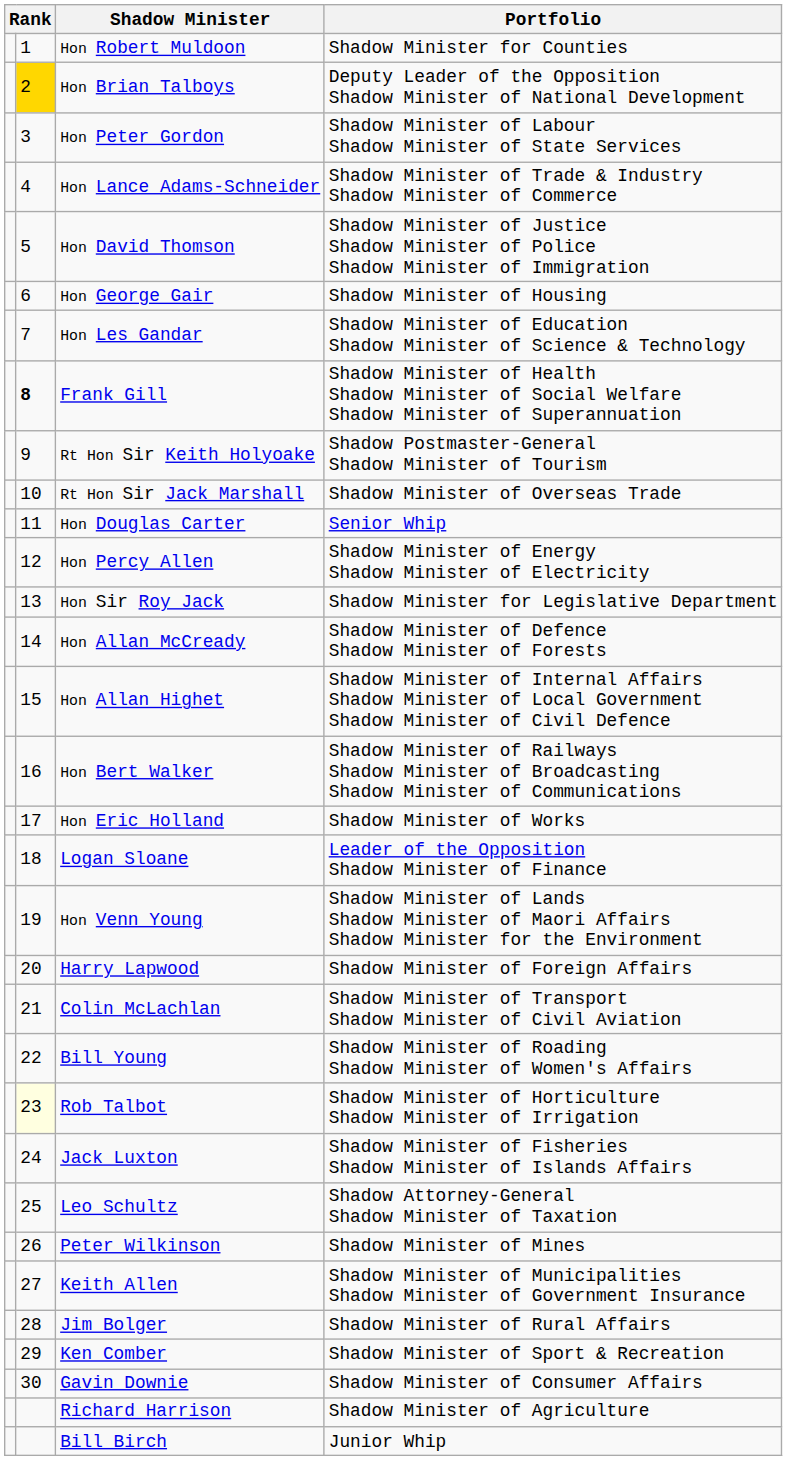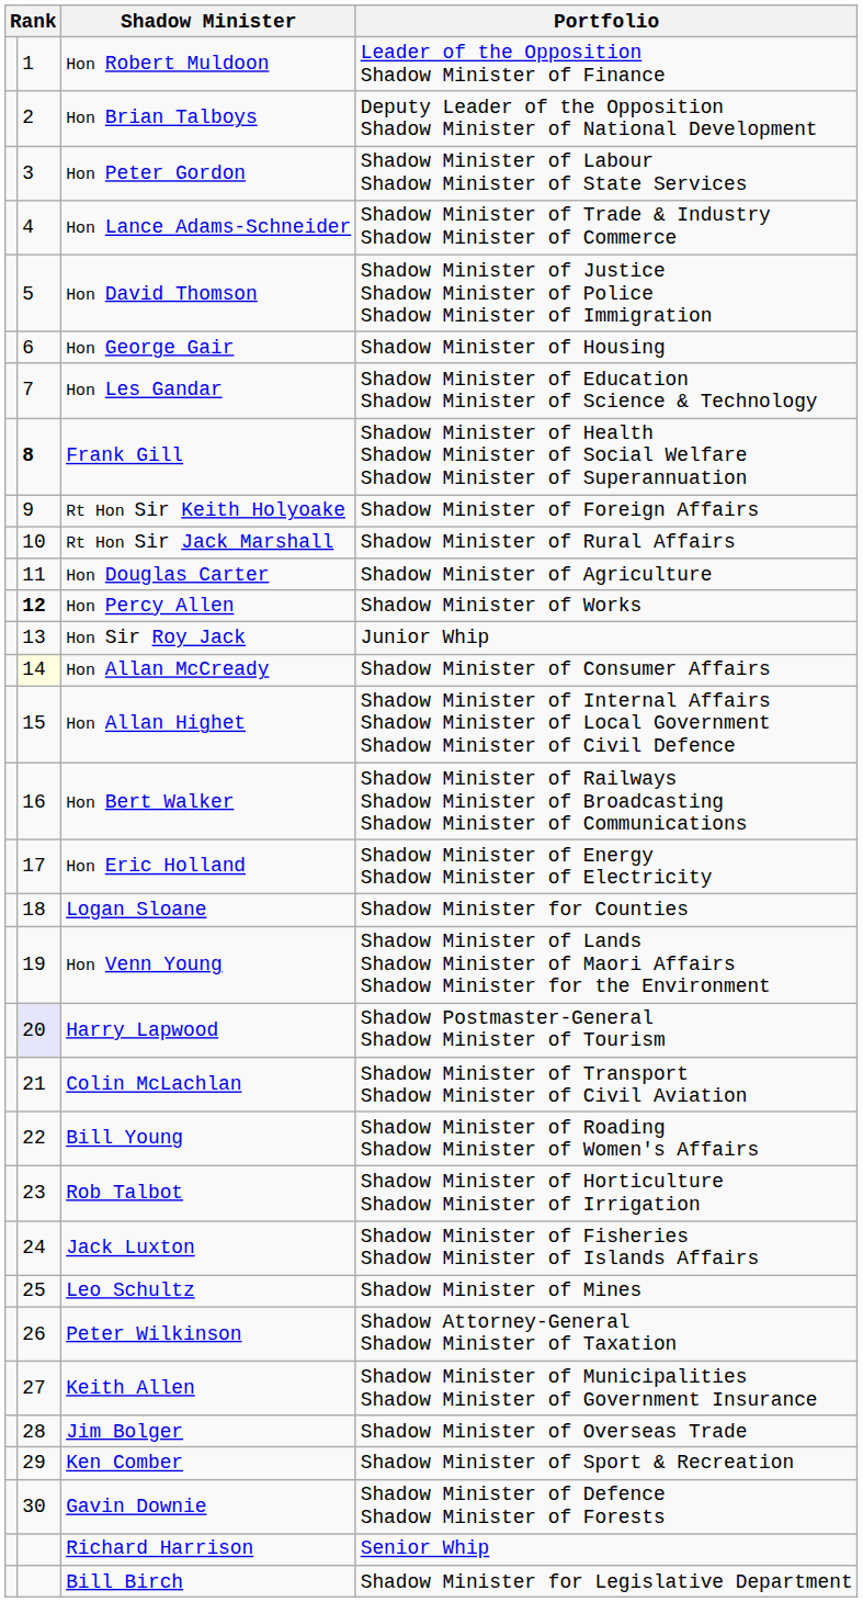Hon Robert Muldoon | Portfolio: Shadow Minister for Counties -> Leader of the Opposition Shadow Minister of Finance
Hon Brian Talboys | column 2: gold background -> no background
Rt Hon Sir Keith Holyoake | Portfolio: Shadow Postmaster-General Shadow Minister of Tourism -> Shadow Minister of Foreign Affairs
Rt Hon Sir Jack Marshall | Portfolio: Shadow Minister of Overseas Trade -> Shadow Minister of Rural Affairs
Hon Douglas Carter | Portfolio: Senior Whip -> Shadow Minister of Agriculture
Hon Percy Allen | column 2: normal -> bold
Hon Percy Allen | Portfolio: Shadow Minister of Energy Shadow Minister of Electricity -> Shadow Minister of Works
Hon Sir Roy Jack | Portfolio: Shadow Minister for Legislative Department -> Junior Whip
Hon Allan McCready | column 2: no background -> lightyellow background
Hon Allan McCready | Portfolio: Shadow Minister of Defence Shadow Minister of Forests -> Shadow Minister of Consumer Affairs
Hon Eric Holland | Portfolio: Shadow Minister of Works -> Shadow Minister of Energy Shadow Minister of Electricity
Logan Sloane | Portfolio: Leader of the Opposition Shadow Minister of Finance -> Shadow Minister for Counties
Harry Lapwood | column 2: no background -> lavender background
Harry Lapwood | Portfolio: Shadow Minister of Foreign Affairs -> Shadow Postmaster-General Shadow Minister of Tourism
Rob Talbot | column 2: lightyellow background -> no background
Leo Schultz | Portfolio: Shadow Attorney-General Shadow Minister of Taxation -> Shadow Minister of Mines
Peter Wilkinson | Portfolio: Shadow Minister of Mines -> Shadow Attorney-General Shadow Minister of Taxation
Jim Bolger | Portfolio: Shadow Minister of Rural Affairs -> Shadow Minister of Overseas Trade
Gavin Downie | Portfolio: Shadow Minister of Consumer Affairs -> Shadow Minister of Defence Shadow Minister of Forests
Richard Harrison | Portfolio: Shadow Minister of Agriculture -> Senior Whip
Bill Birch | Portfolio: Junior Whip -> Shadow Minister for Legislative Department
